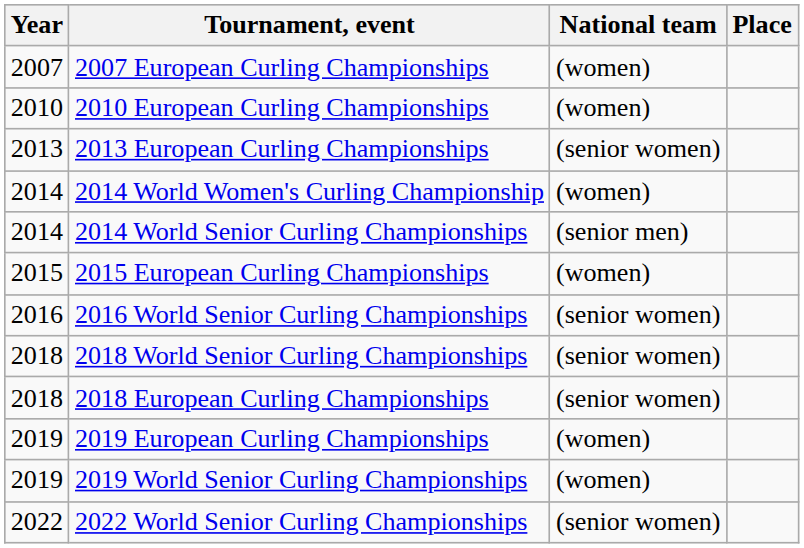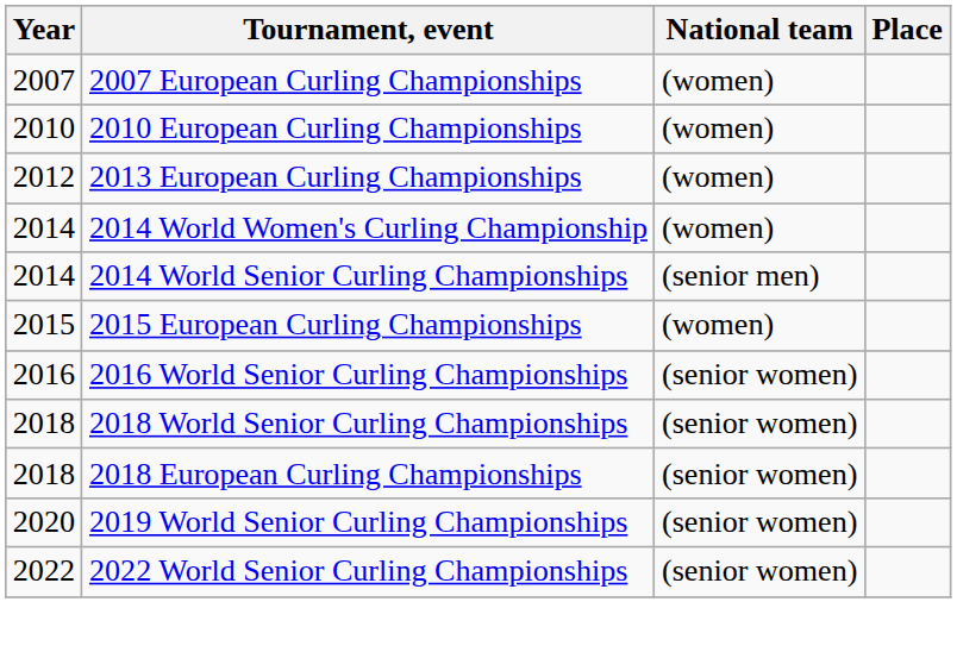2013 European Curling Championships | Year: 2013 -> 2012
2013 European Curling Championships | National team: (senior women) -> (women)
- row: 2019 | 2019 European Curling Championships | (women)
2019 World Senior Curling Championships | Year: 2019 -> 2020
2019 World Senior Curling Championships | National team: (women) -> (senior women)
